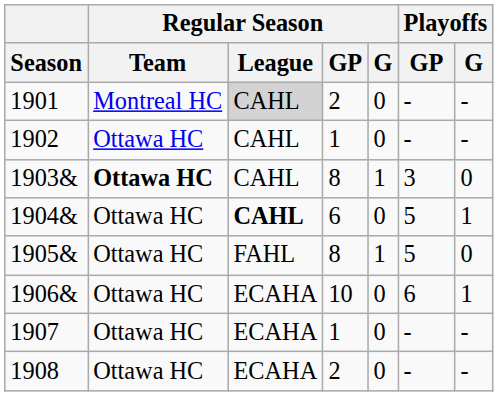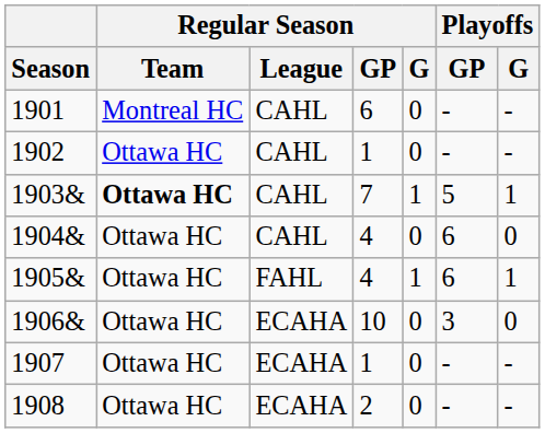1901 | Regular Season / League: lightgrey background -> no background
1901 | Regular Season / GP: 2 -> 6
1903& | Regular Season / GP: 8 -> 7
1903& | Playoffs / GP: 3 -> 5
1903& | Playoffs / G: 0 -> 1
1904& | Regular Season / League: bold -> normal
1904& | Regular Season / GP: 6 -> 4
1904& | Playoffs / GP: 5 -> 6
1904& | Playoffs / G: 1 -> 0
1905& | Regular Season / GP: 8 -> 4
1905& | Playoffs / GP: 5 -> 6
1905& | Playoffs / G: 0 -> 1
1906& | Playoffs / GP: 6 -> 3
1906& | Playoffs / G: 1 -> 0
